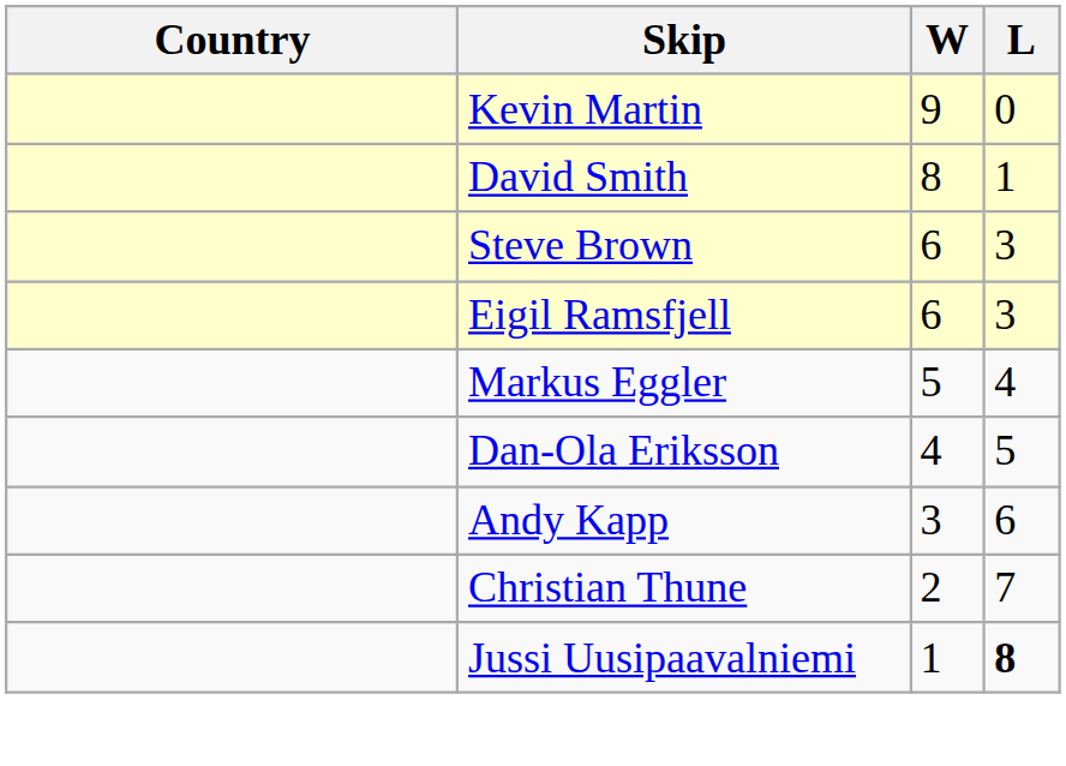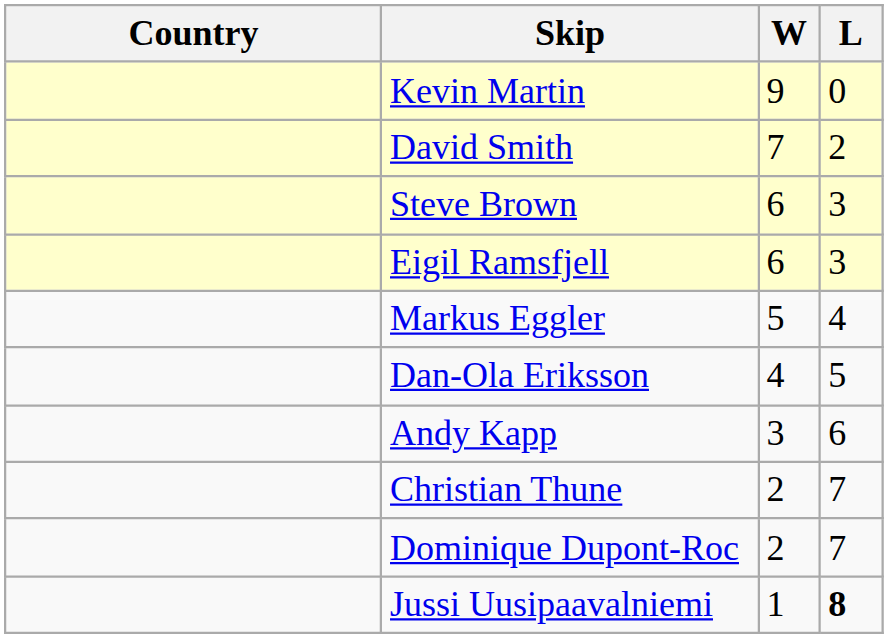David Smith | W: 8 -> 7
David Smith | L: 1 -> 2
+ row: Dominique Dupont-Roc | 2 | 7
